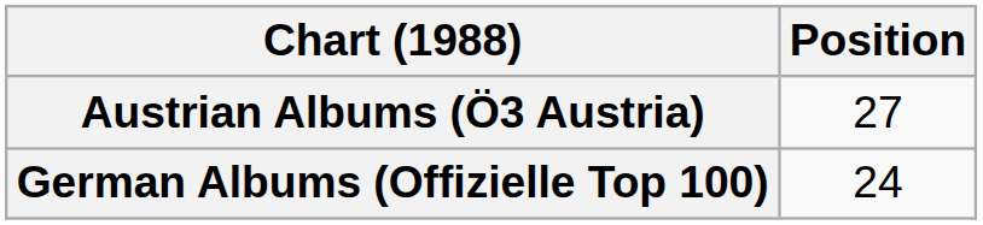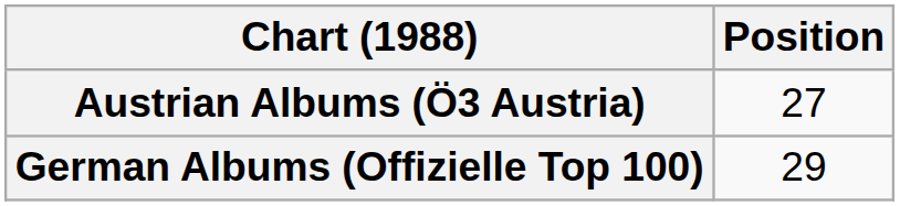German Albums (Offizielle Top 100) | Position: 24 -> 29
